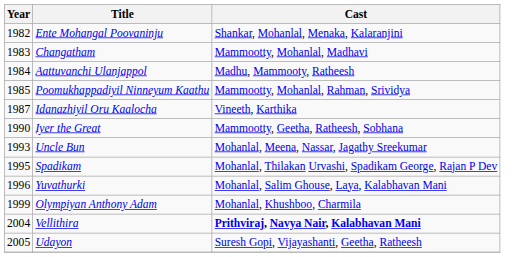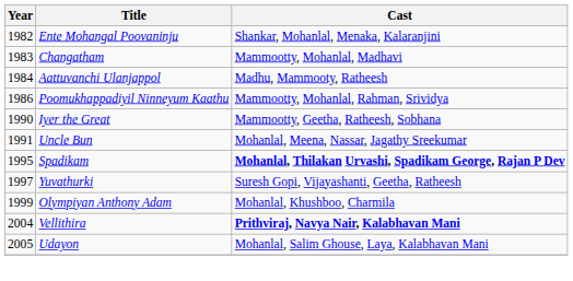Poomukhappadiyil Ninneyum Kaathu | Year: 1985 -> 1986
- row: 1987 | Idanazhiyil Oru Kaalocha | Vineeth, Karthika
Uncle Bun | Year: 1993 -> 1991
Spadikam | Cast: normal -> bold
Yuvathurki | Year: 1996 -> 1997
Yuvathurki | Cast: Mohanlal, Salim Ghouse, Laya, Kalabhavan Mani -> Suresh Gopi, Vijayashanti, Geetha, Ratheesh
Udayon | Cast: Suresh Gopi, Vijayashanti, Geetha, Ratheesh -> Mohanlal, Salim Ghouse, Laya, Kalabhavan Mani
